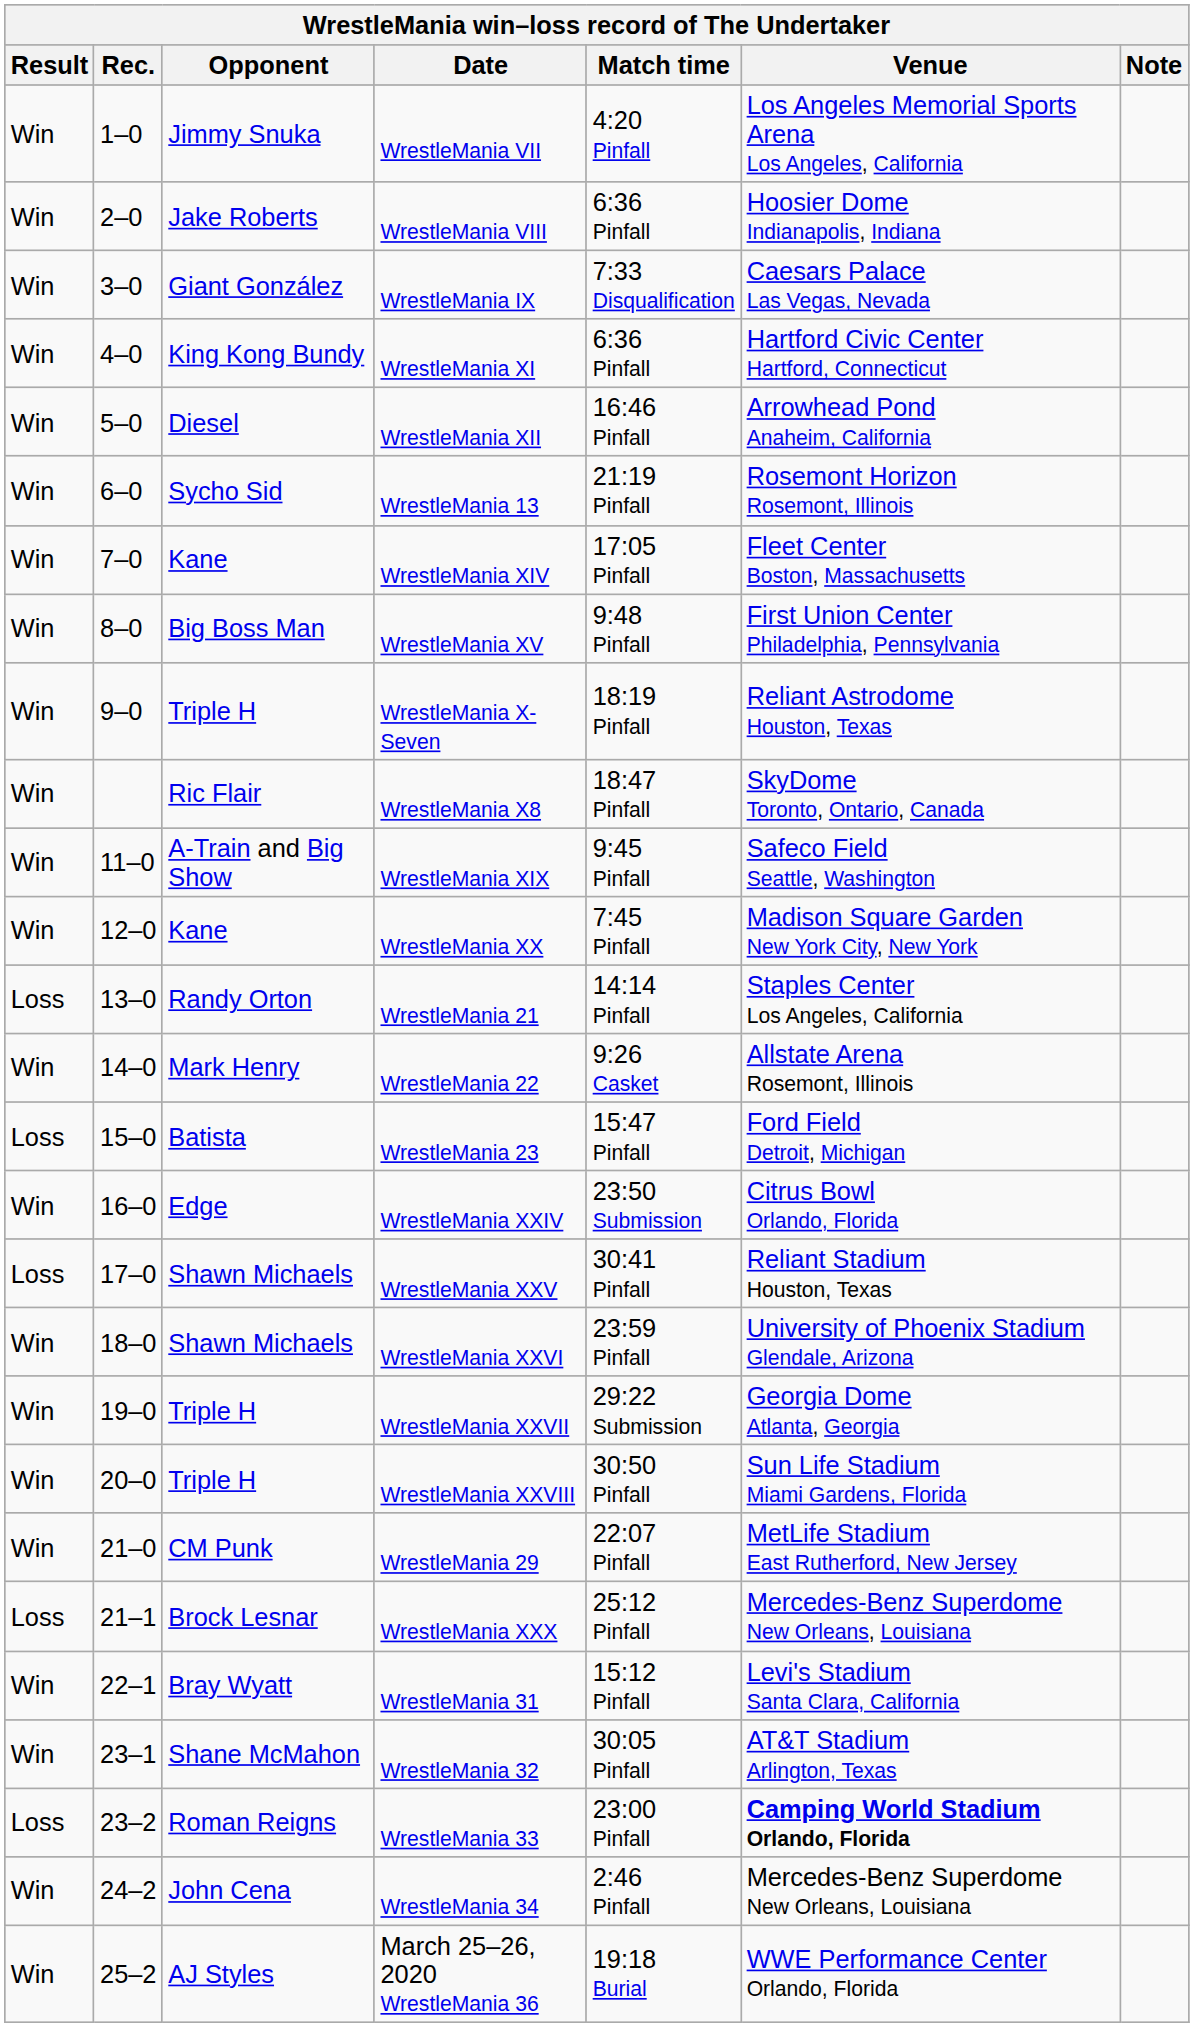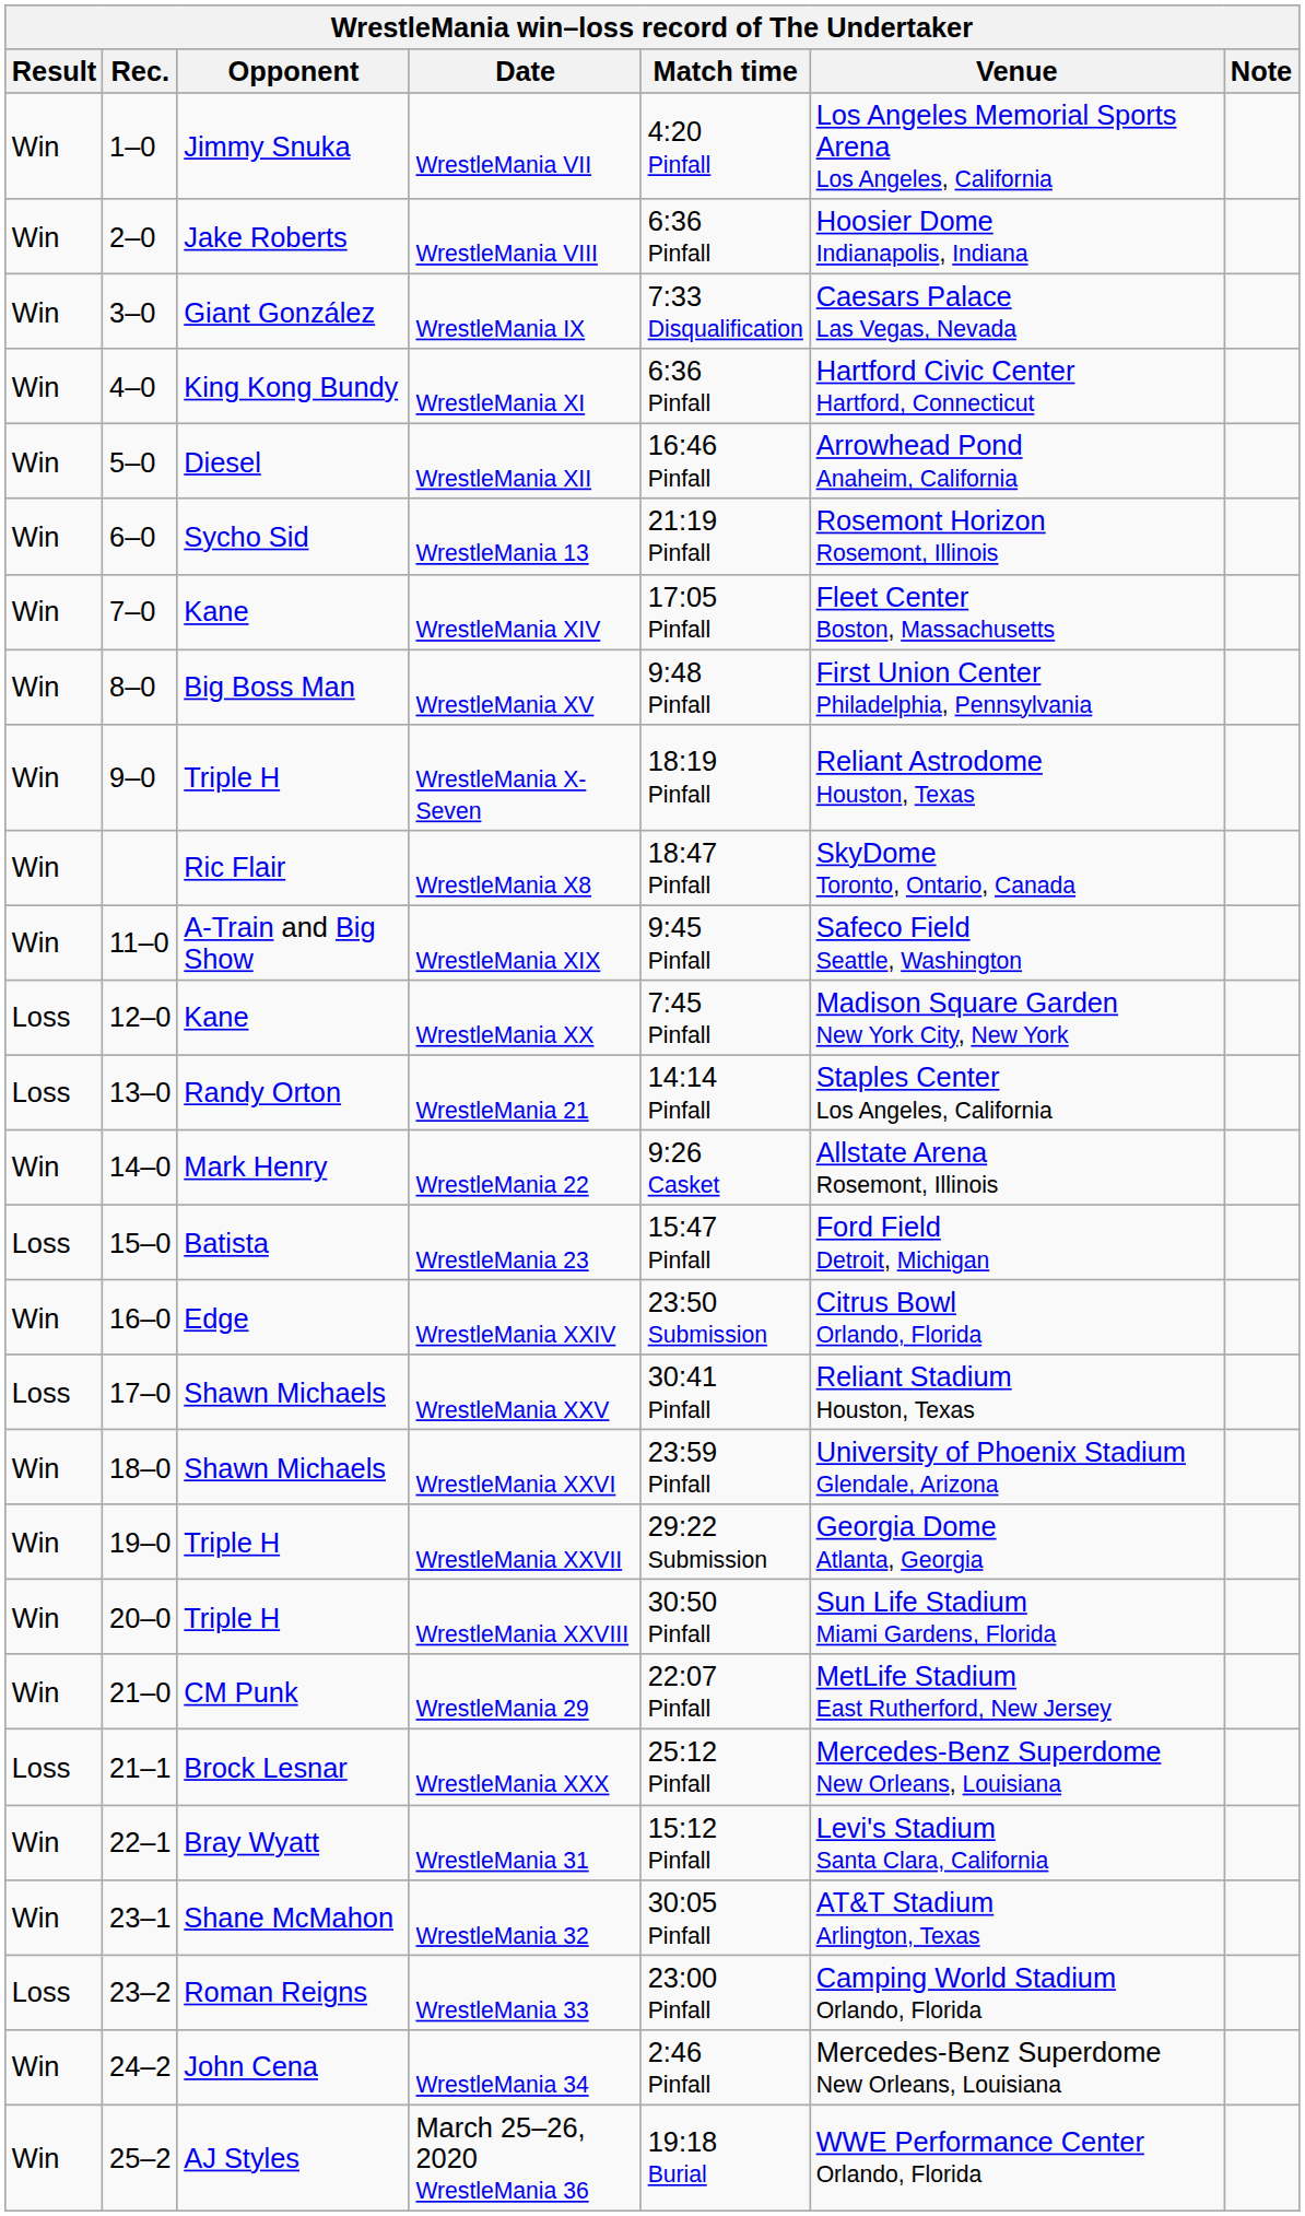WrestleMania XX | Result: Win -> Loss
WrestleMania 33 | Venue: bold -> normal
